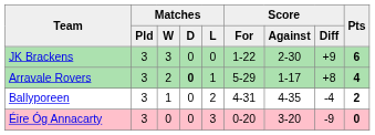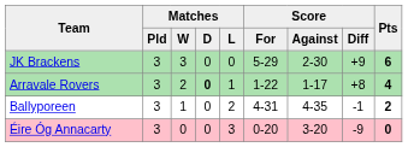JK Brackens | Score / For: 1-22 -> 5-29
Arravale Rovers | Score / For: 5-29 -> 1-22
Ballyporeen | Score / Diff: -4 -> -1
